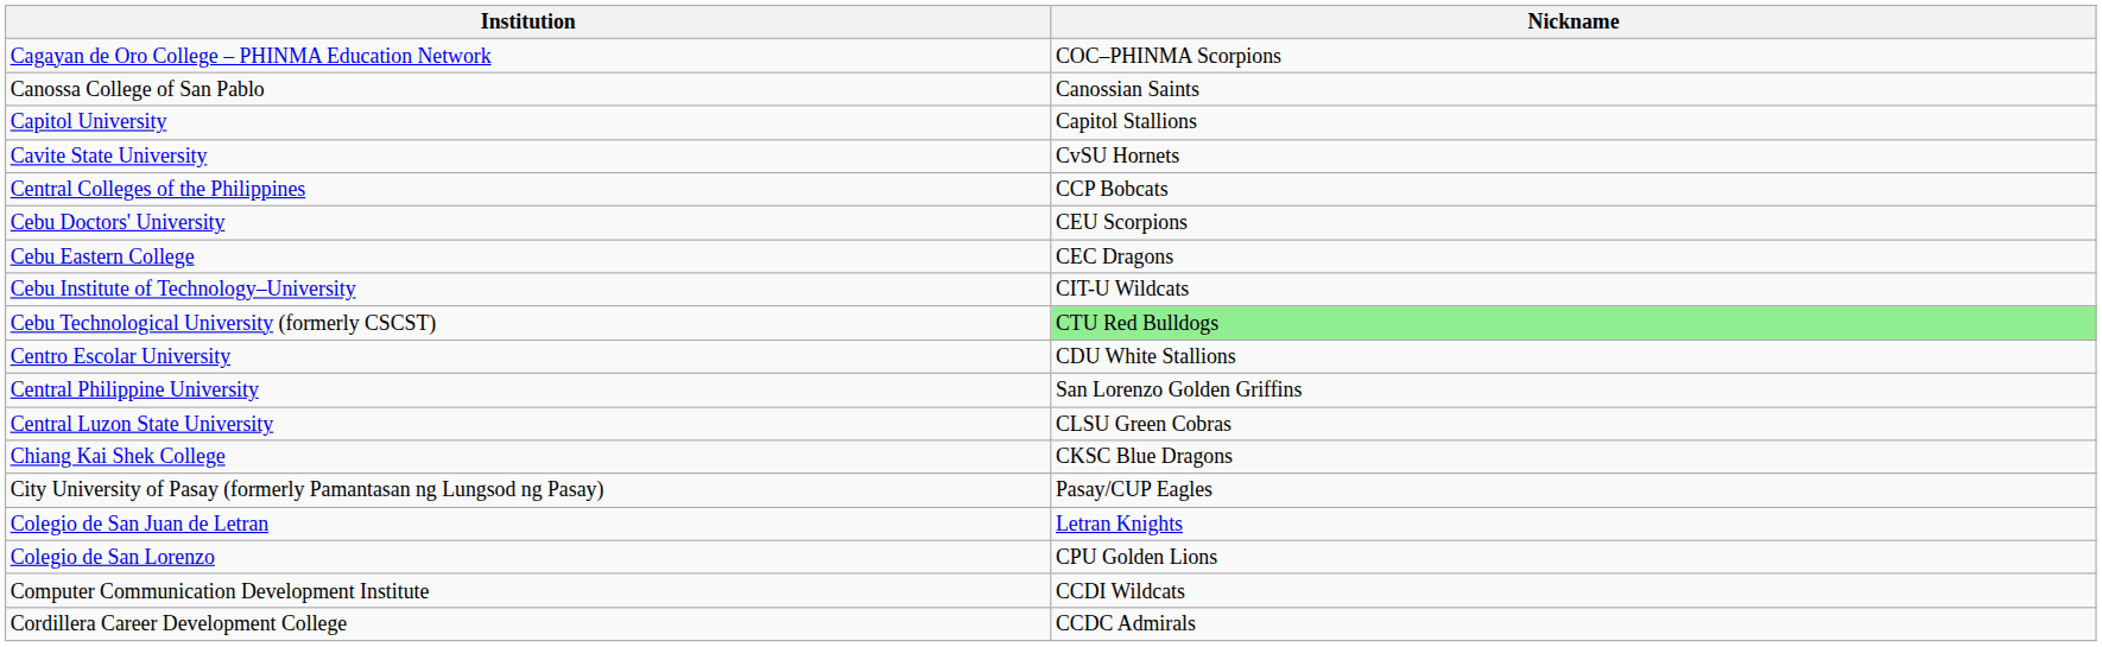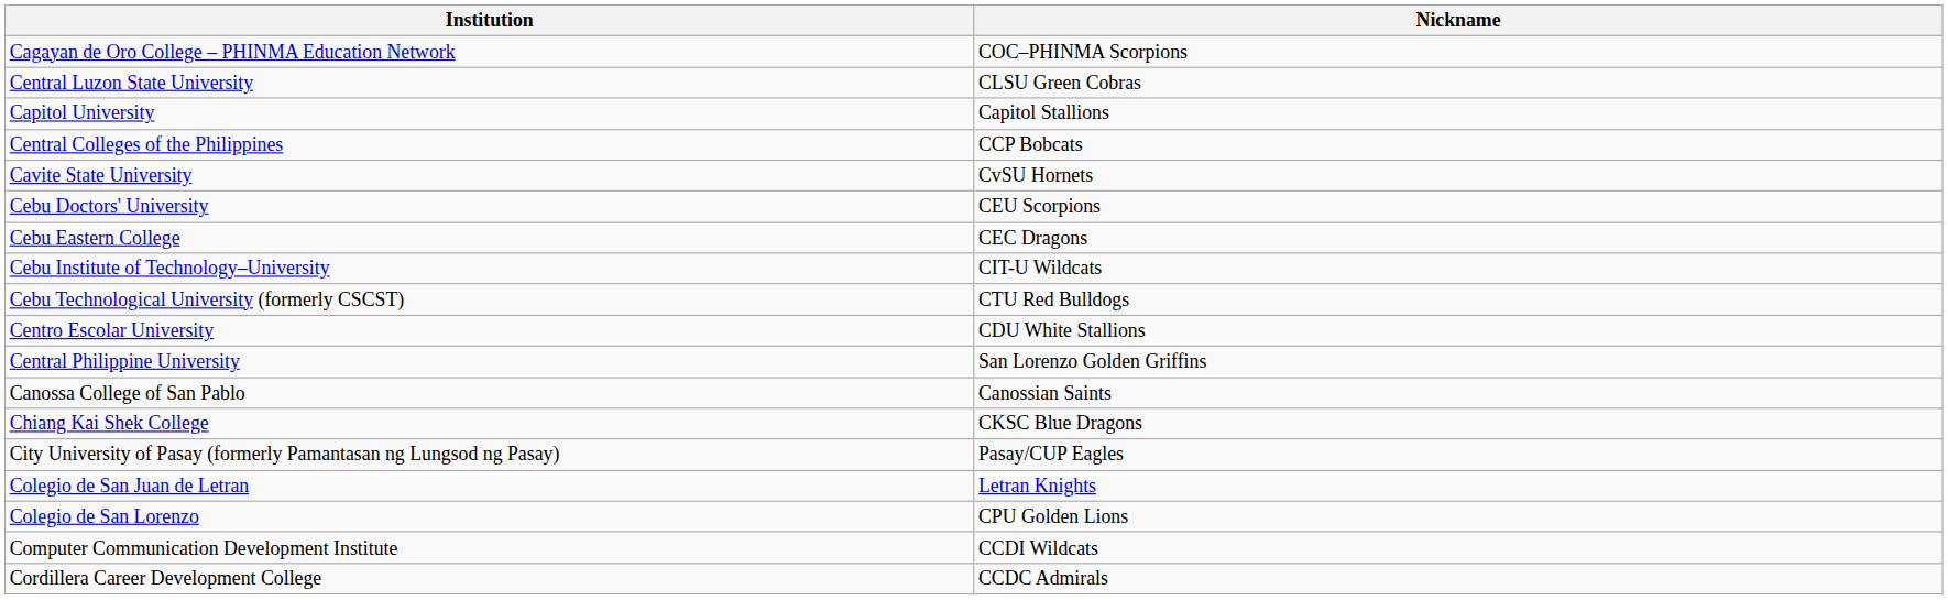rows swapped: Canossa College of San Pablo <-> Central Luzon State University
rows swapped: Cavite State University <-> Central Colleges of the Philippines
Cebu Technological University (formerly CSCST) | Nickname: lightgreen background -> no background
